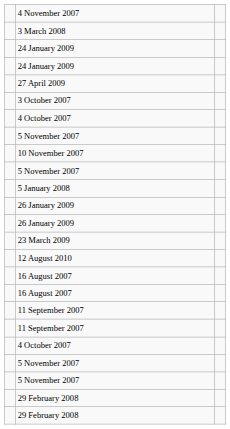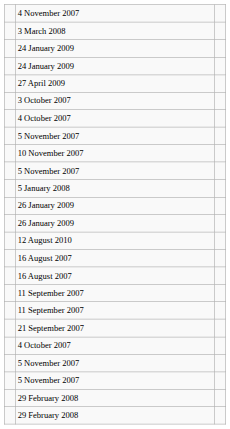- row: 23 March 2009
+ row: 21 September 2007
